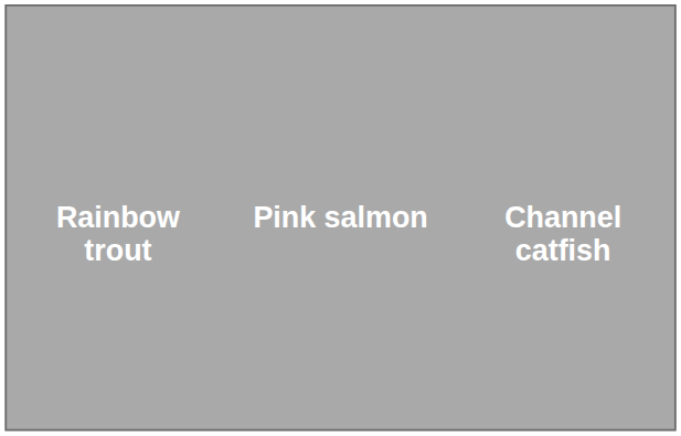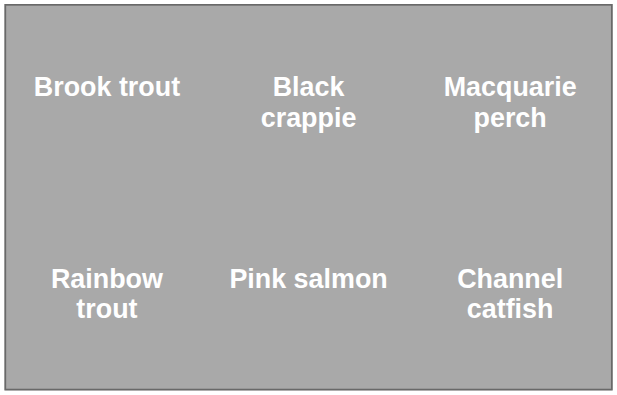+ row: Brook trout | Black crappie | Macquarie perch
